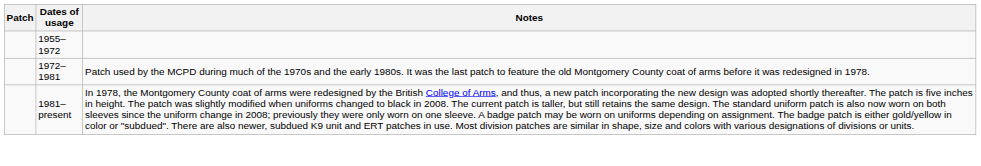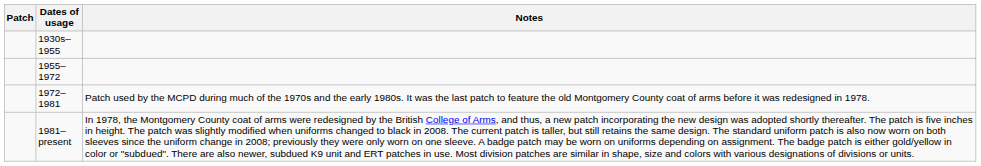+ row: 1930s–1955
